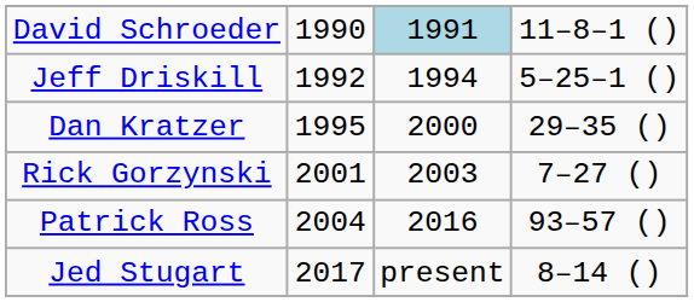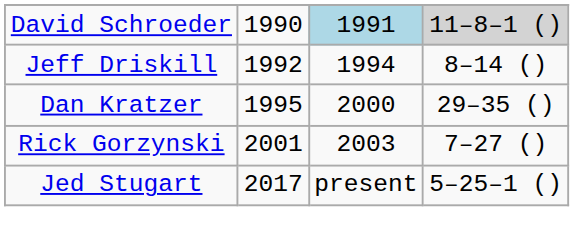David Schroeder | column 4: no background -> lightgrey background
Jeff Driskill | column 4: 5–25–1 () -> 8–14 ()
- row: Patrick Ross | 2004 | 2016 | 93–57 ()
Jed Stugart | column 4: 8–14 () -> 5–25–1 ()
